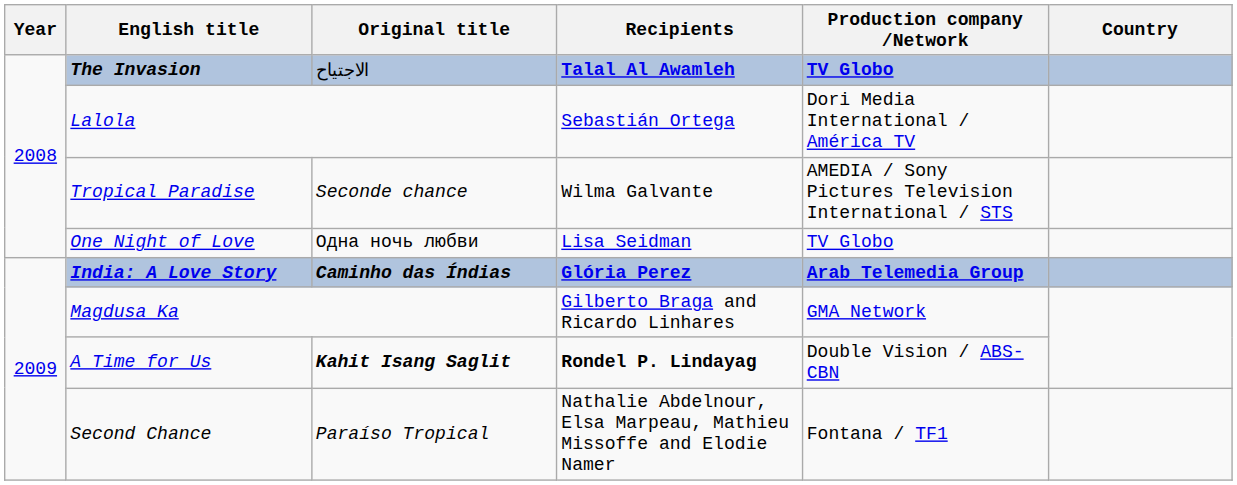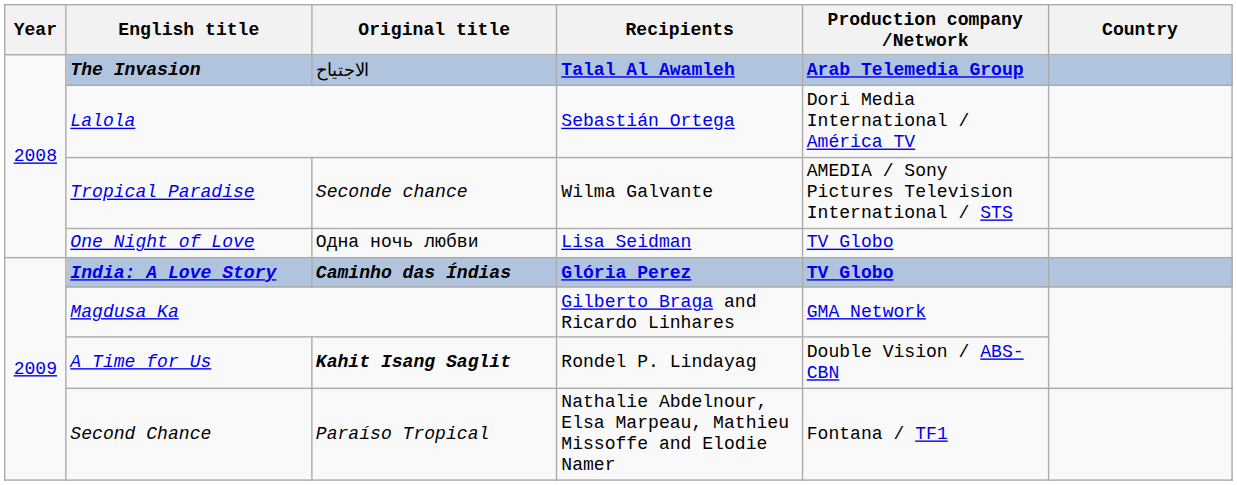The Invasion | Production company /Network: TV Globo -> Arab Telemedia Group
India: A Love Story | Production company /Network: Arab Telemedia Group -> TV Globo
A Time for Us | Recipients: bold -> normal
